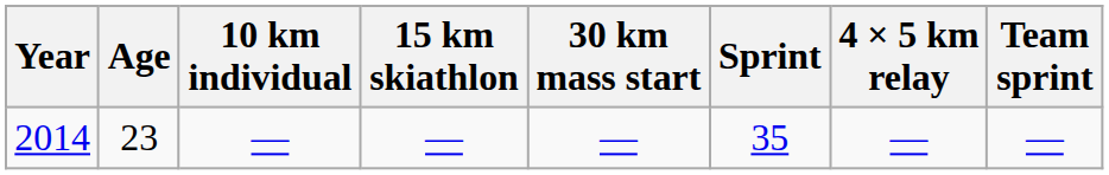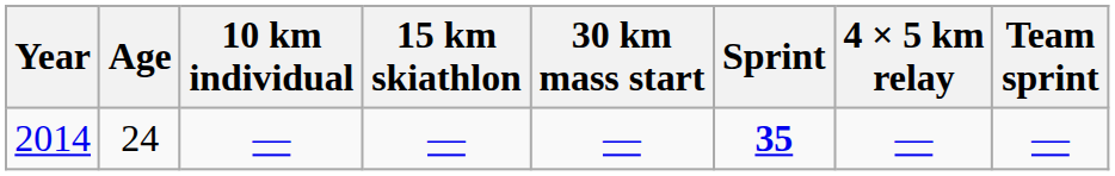2014 | Age: 23 -> 24
2014 | Sprint: normal -> bold
